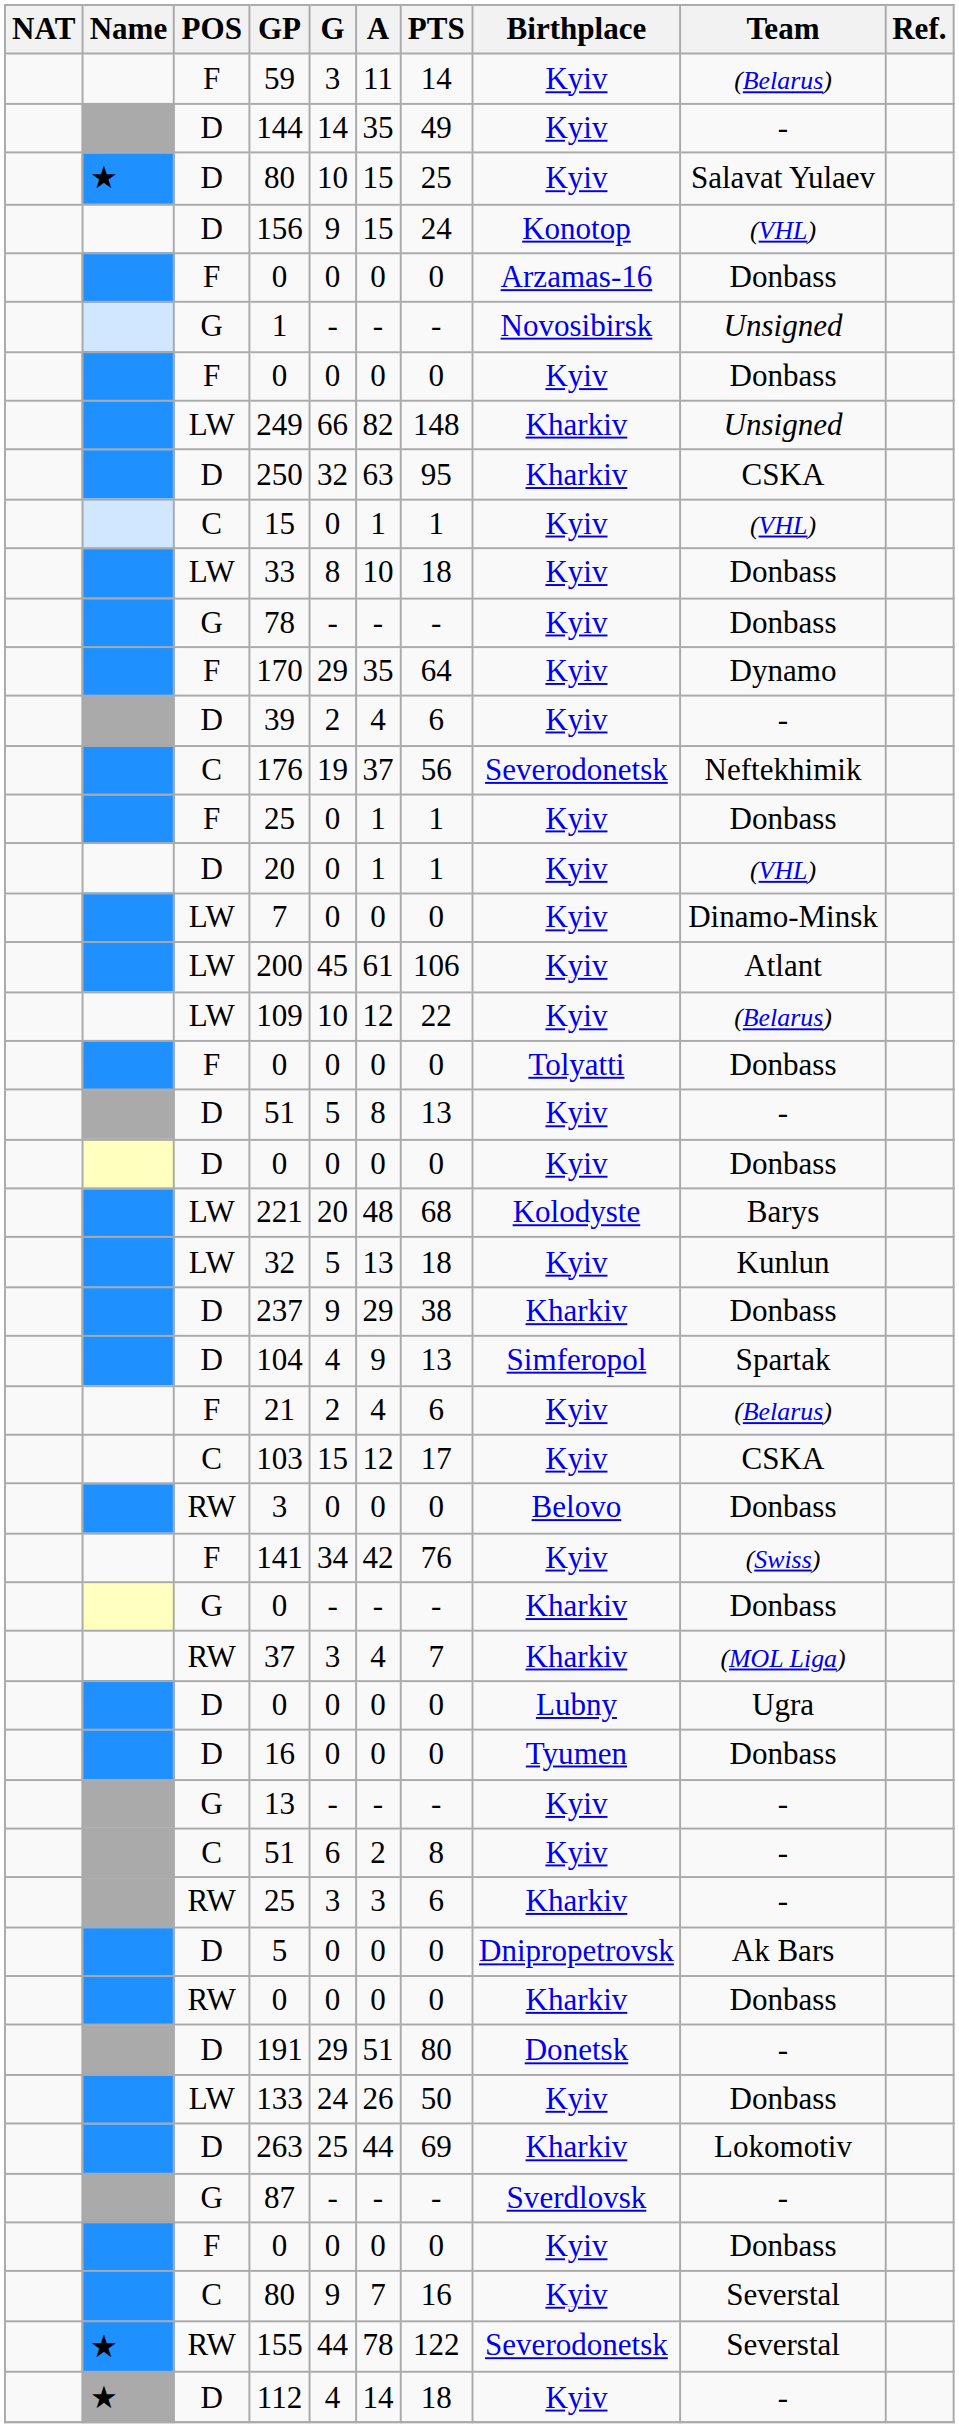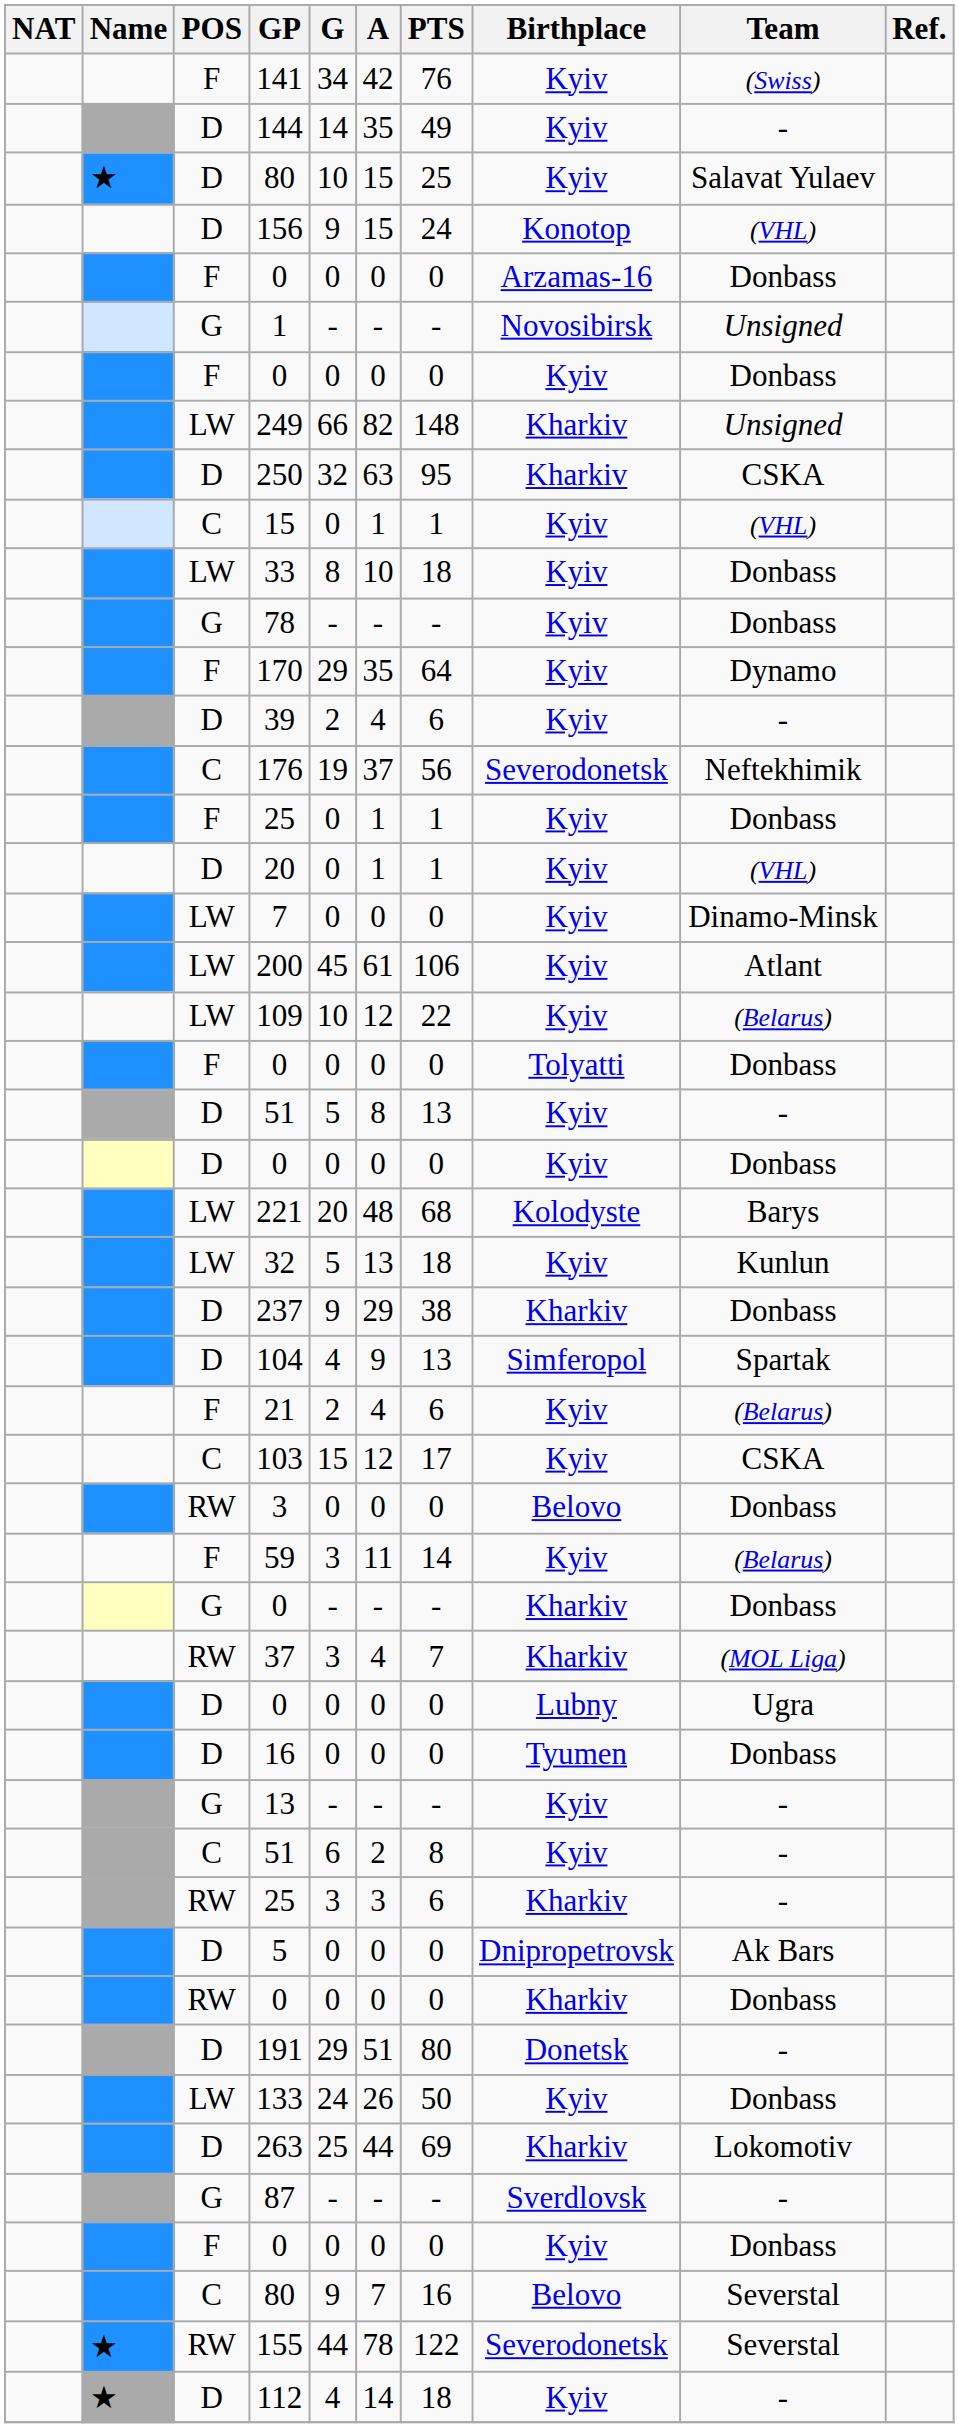rows swapped: 59 <-> 141
C / 80 | Birthplace: Kyiv -> Belovo
